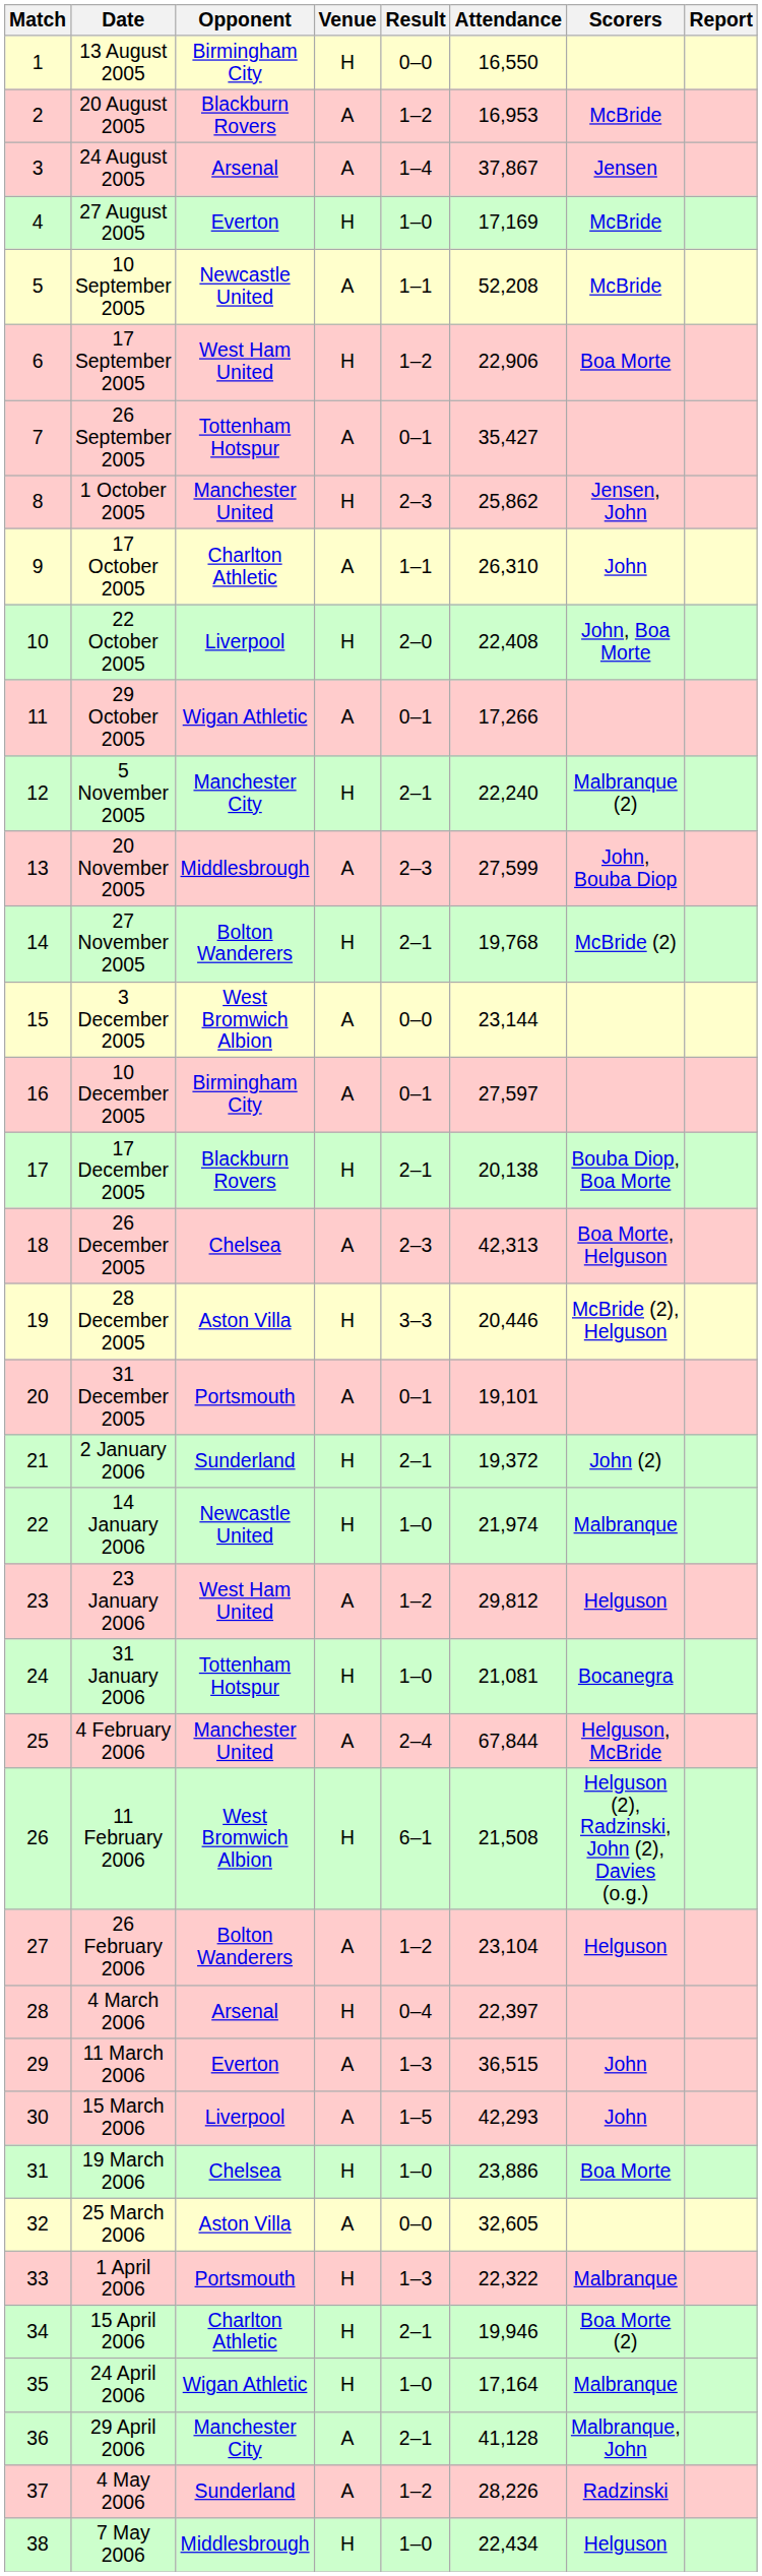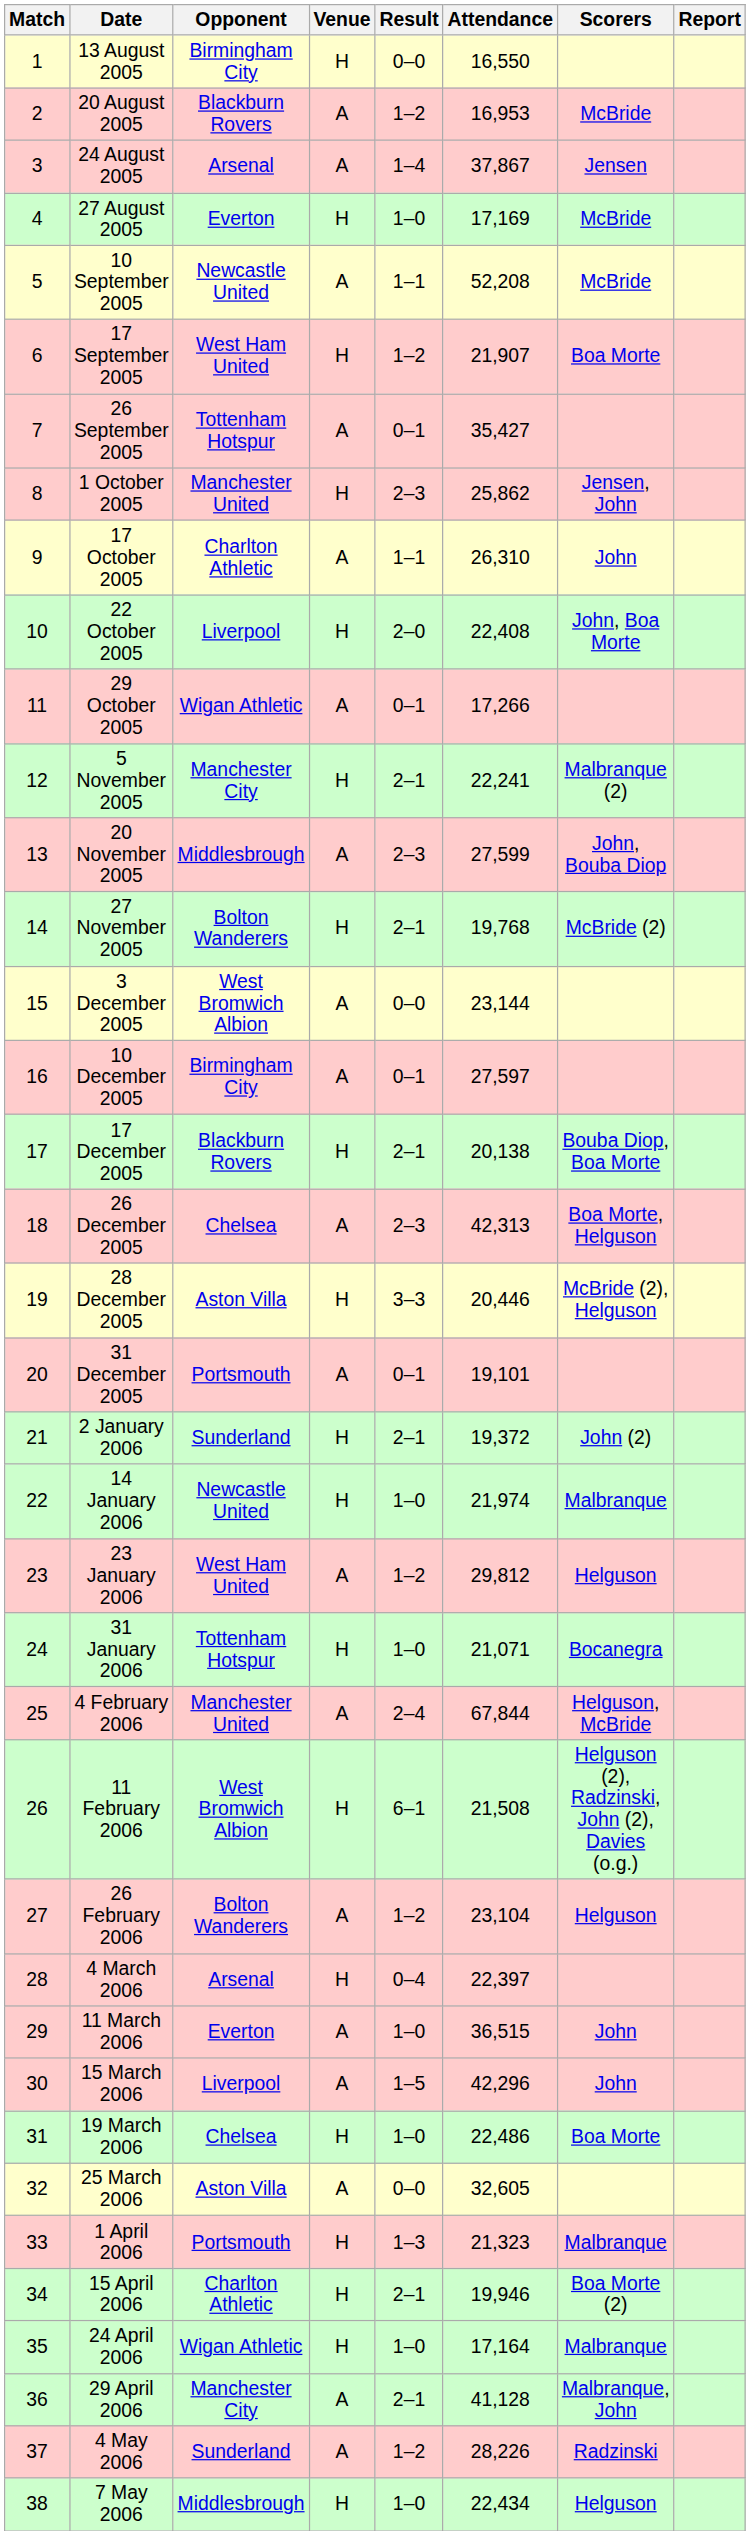17 September 2005 | Attendance: 22,906 -> 21,907
5 November 2005 | Attendance: 22,240 -> 22,241
31 January 2006 | Attendance: 21,081 -> 21,071
11 March 2006 | Result: 1–3 -> 1–0
15 March 2006 | Attendance: 42,293 -> 42,296
19 March 2006 | Attendance: 23,886 -> 22,486
1 April 2006 | Attendance: 22,322 -> 21,323
